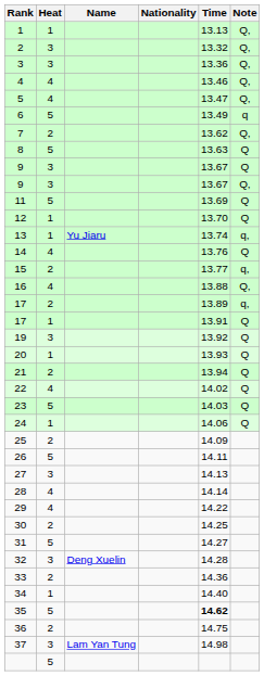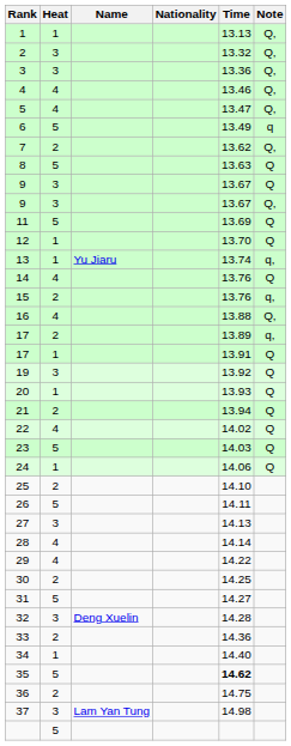15 | Time: 13.77 -> 13.76
25 | Time: 14.09 -> 14.10
